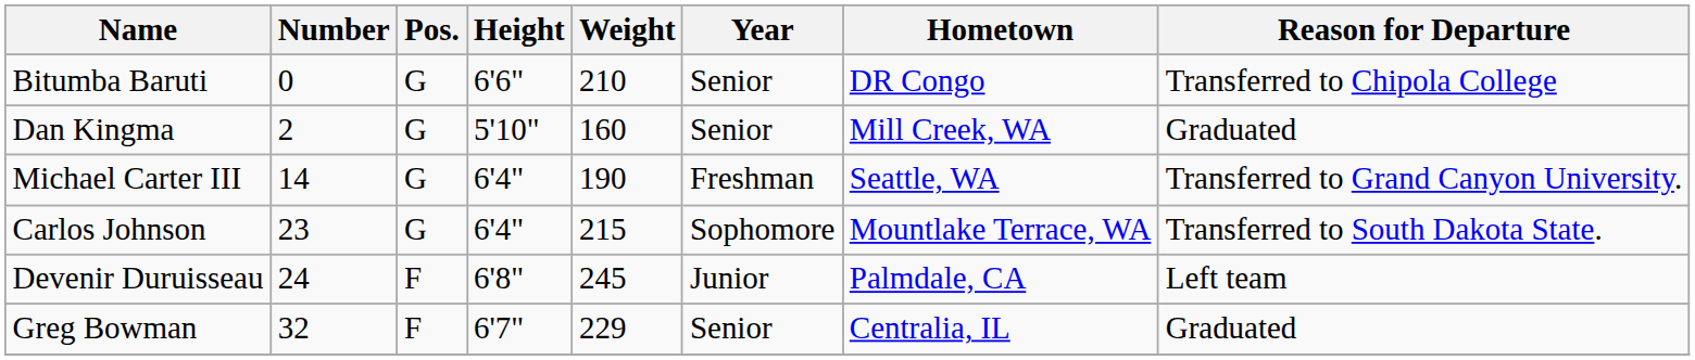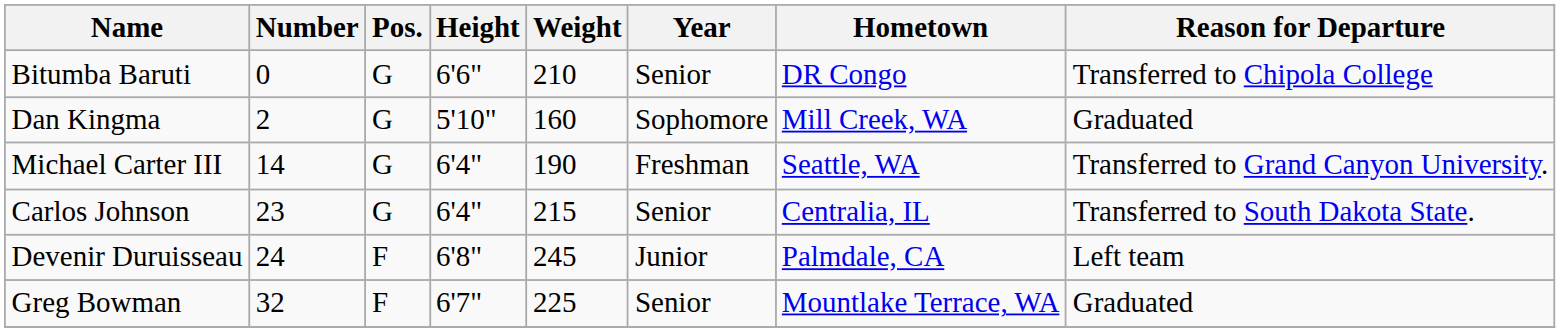Dan Kingma | Year: Senior -> Sophomore
Carlos Johnson | Year: Sophomore -> Senior
Carlos Johnson | Hometown: Mountlake Terrace, WA -> Centralia, IL
Greg Bowman | Weight: 229 -> 225
Greg Bowman | Hometown: Centralia, IL -> Mountlake Terrace, WA
